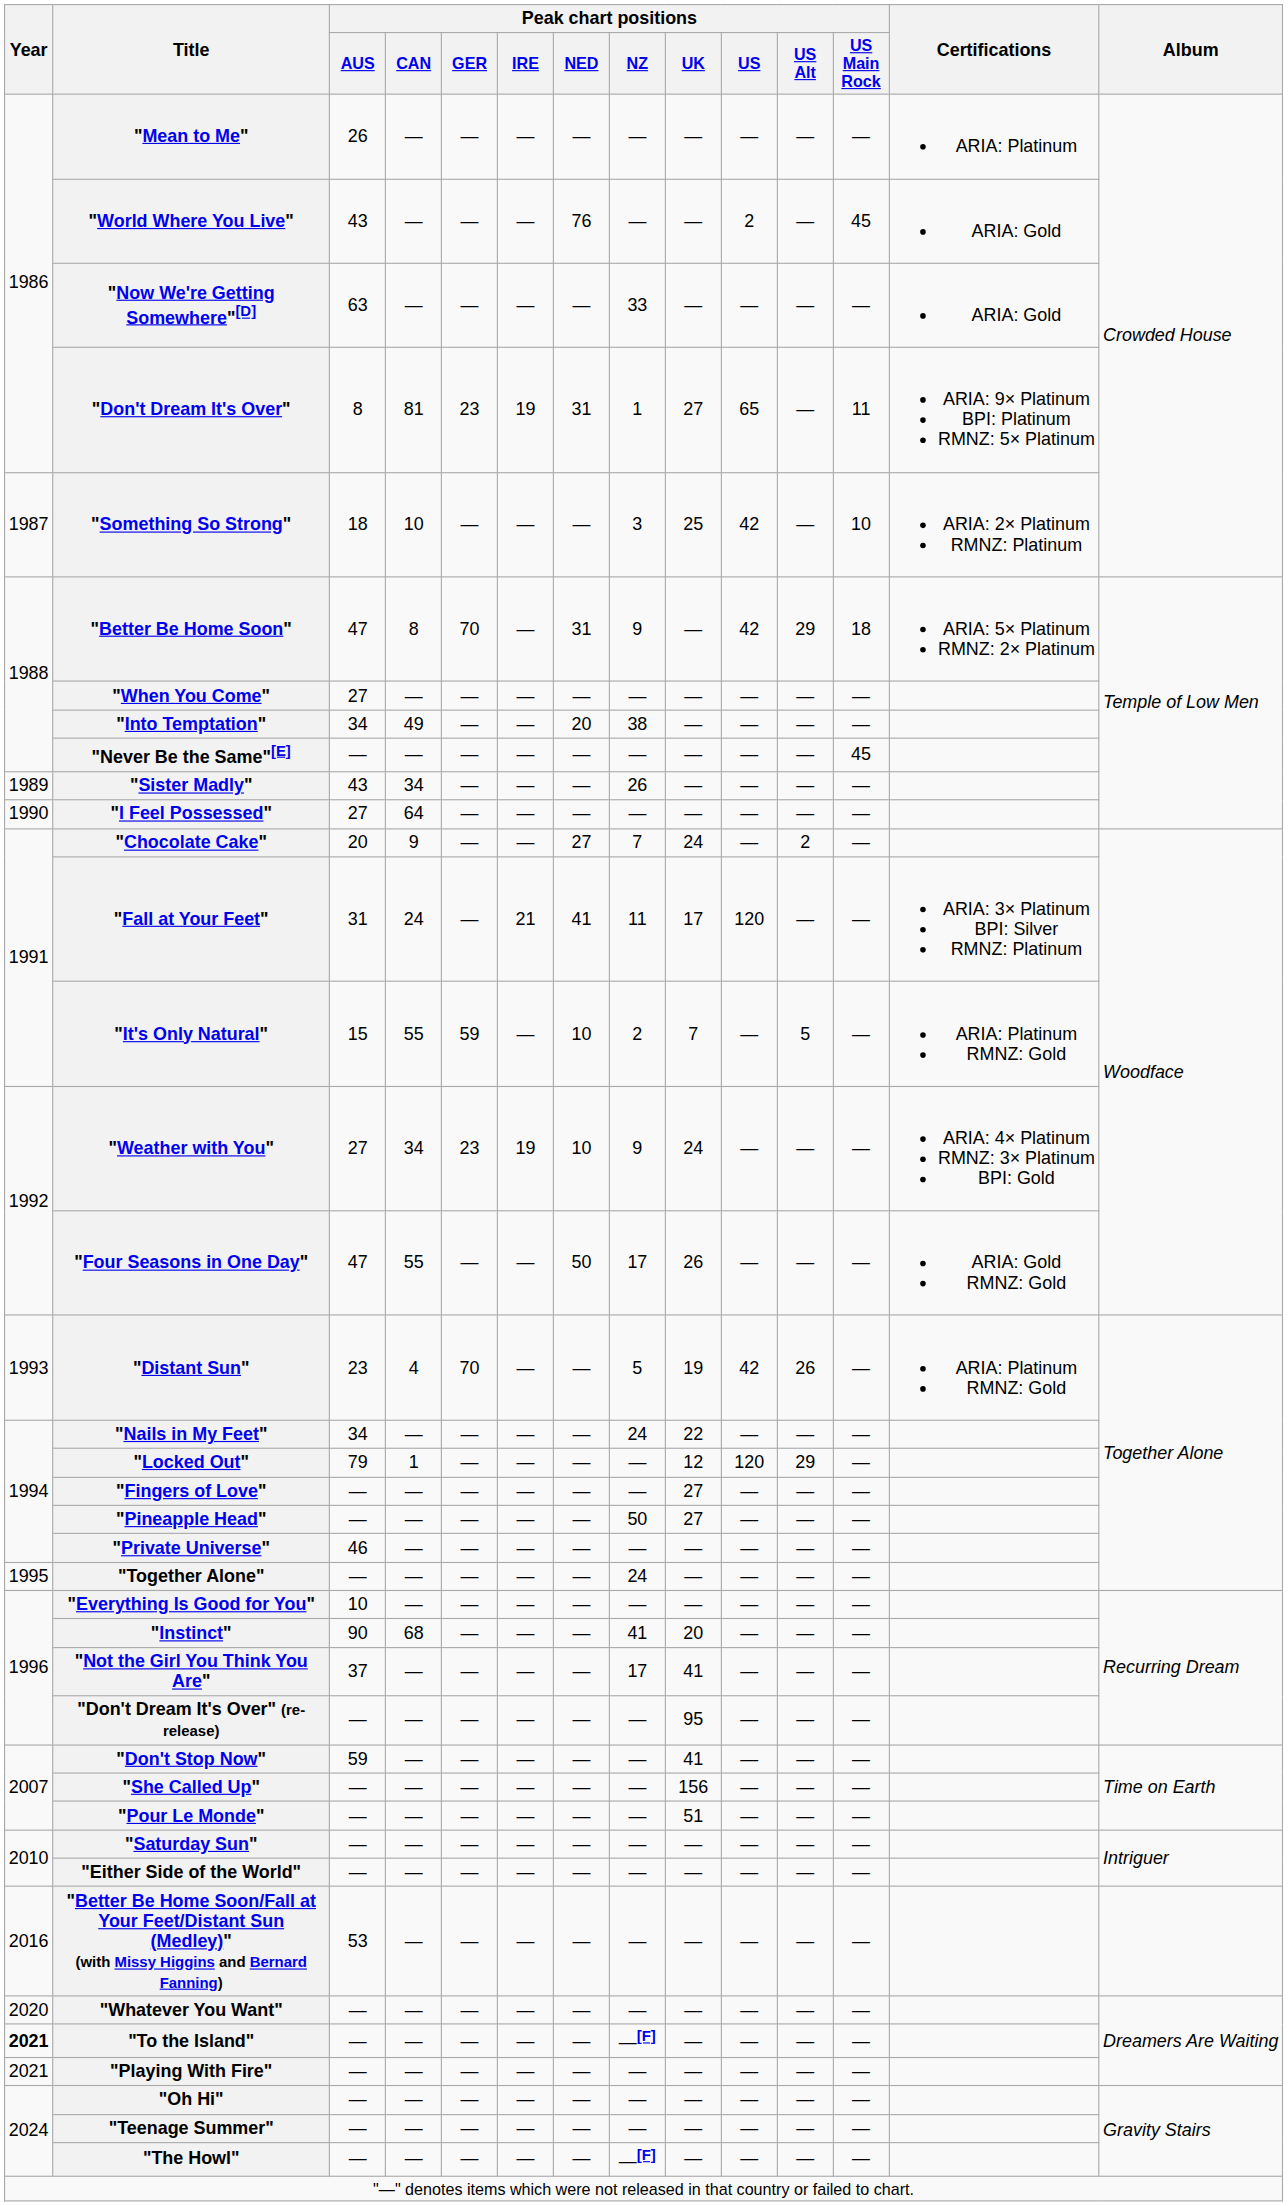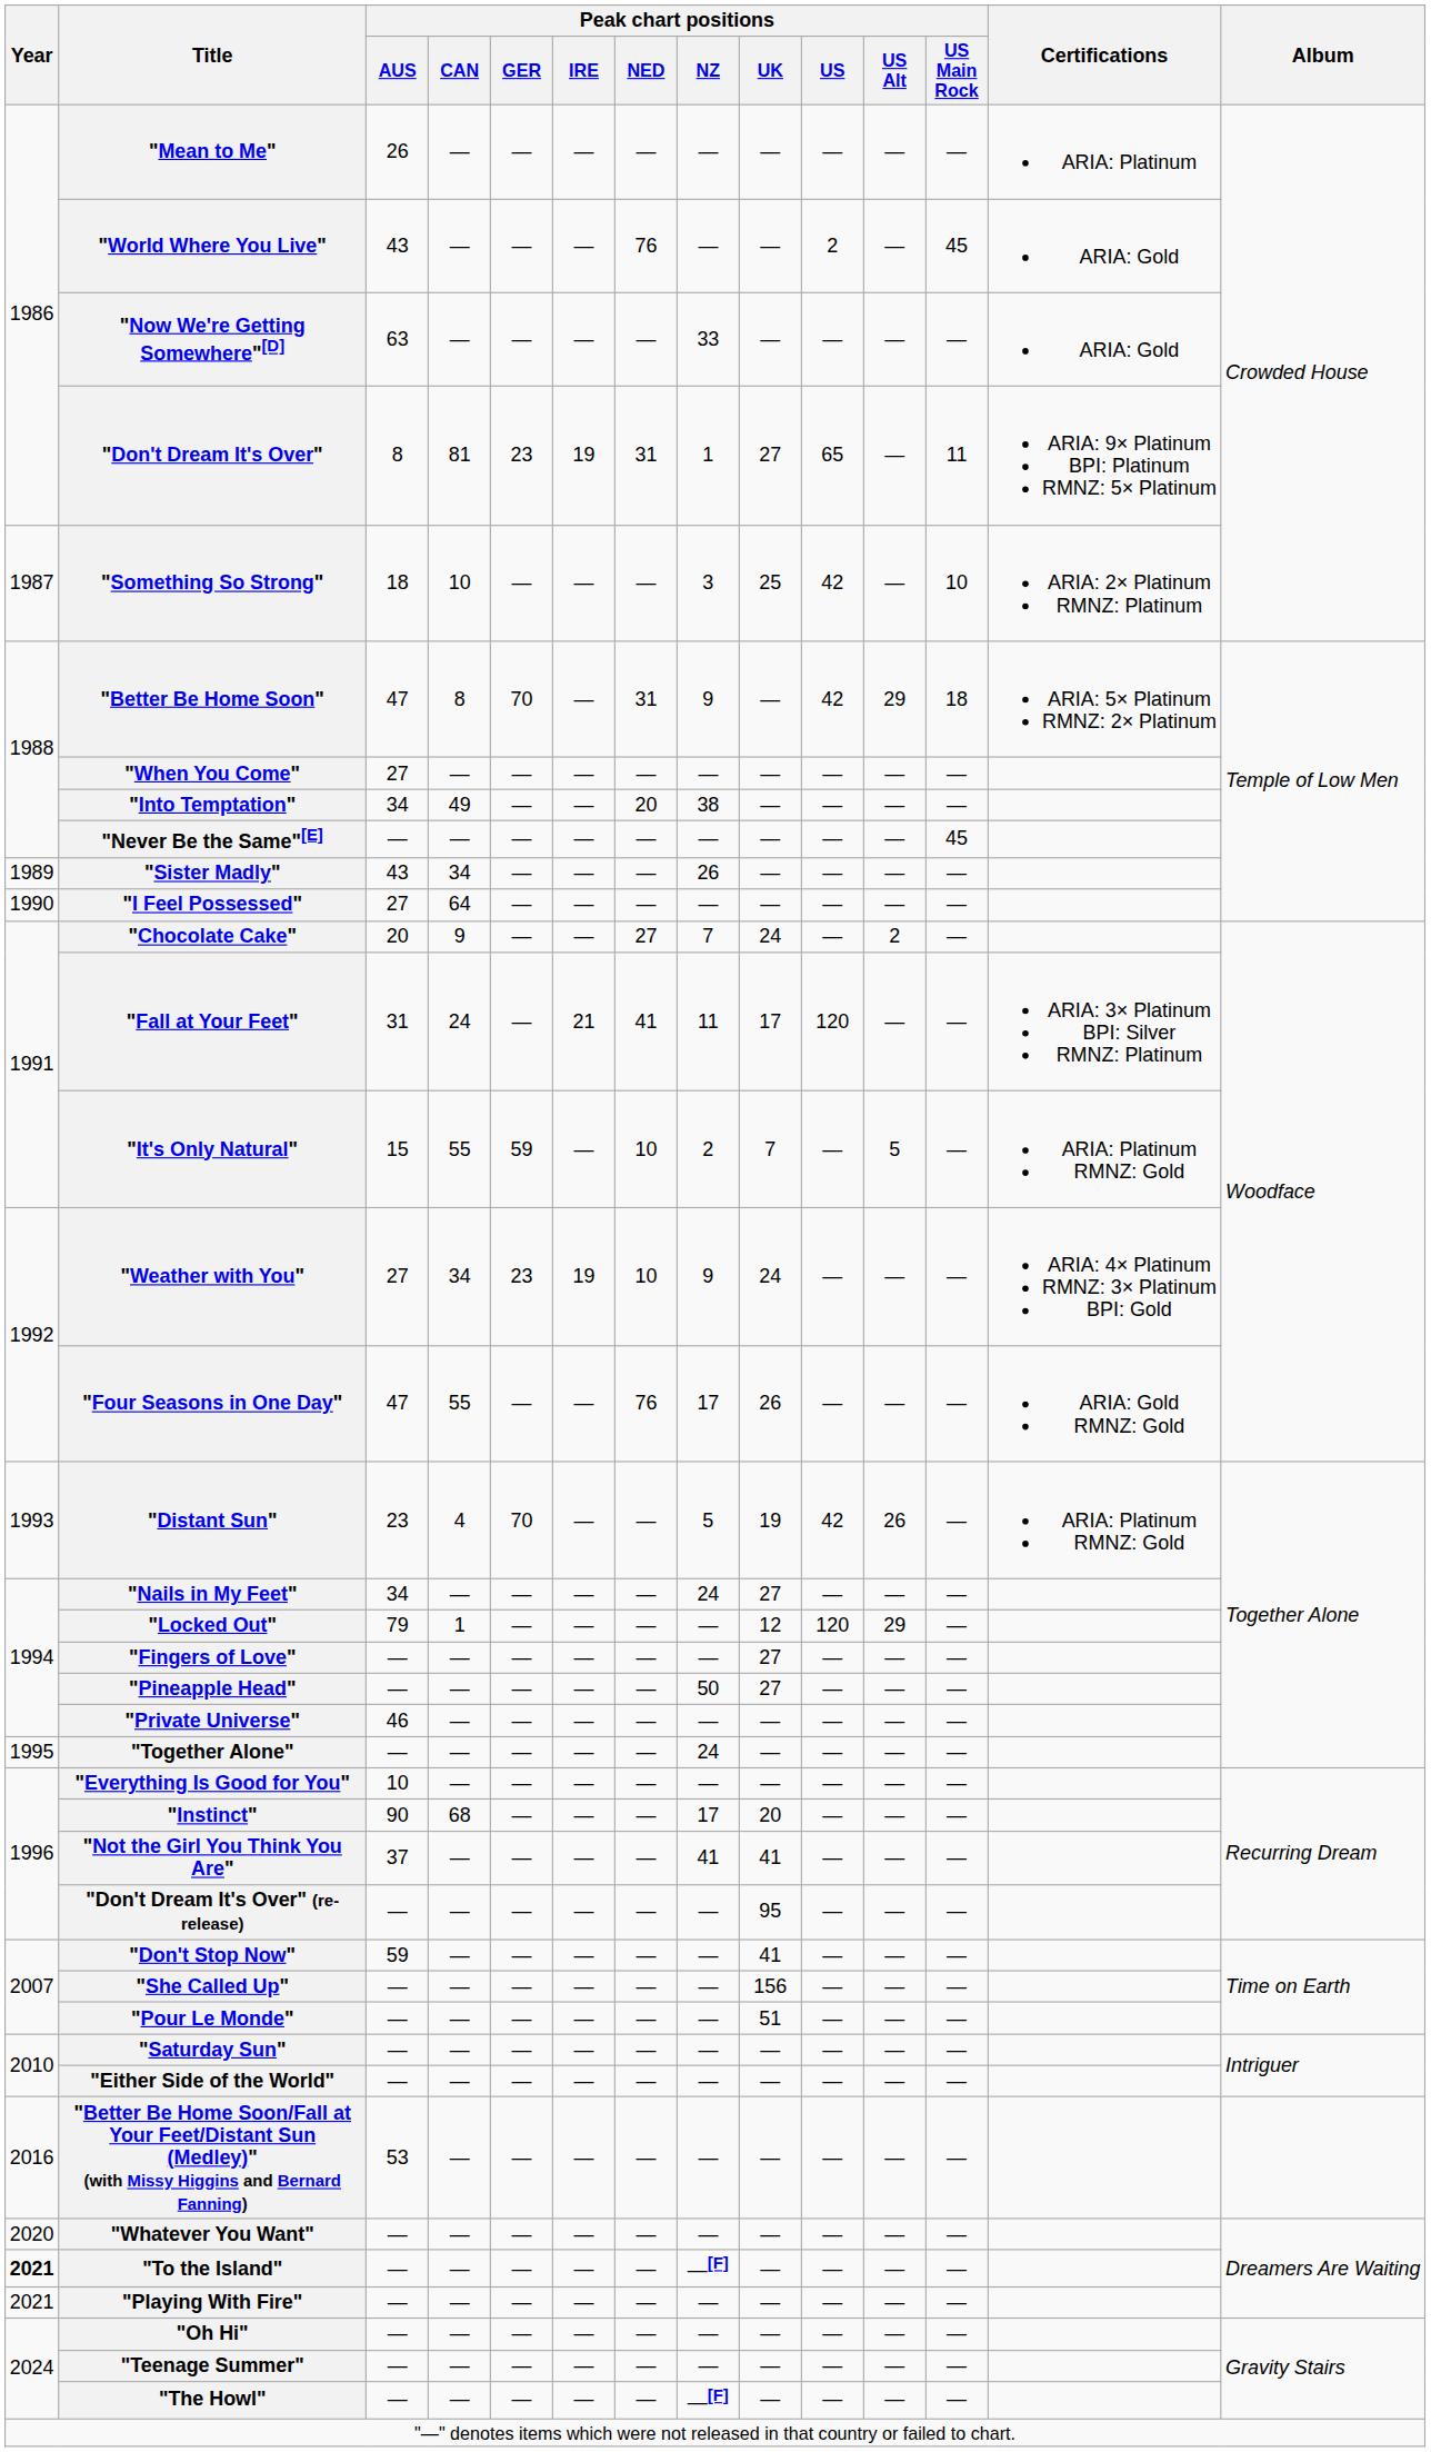"Four Seasons in One Day" | Peak chart positions / NED: 50 -> 76
"Nails in My Feet" | Peak chart positions / UK: 22 -> 27
"Instinct" | Peak chart positions / NZ: 41 -> 17
"Not the Girl You Think You Are" | Peak chart positions / NZ: 17 -> 41
